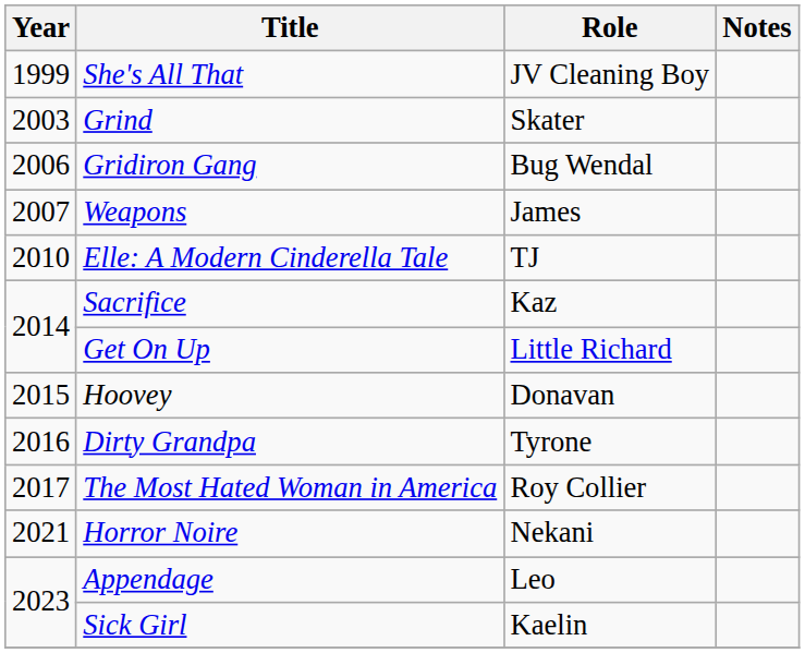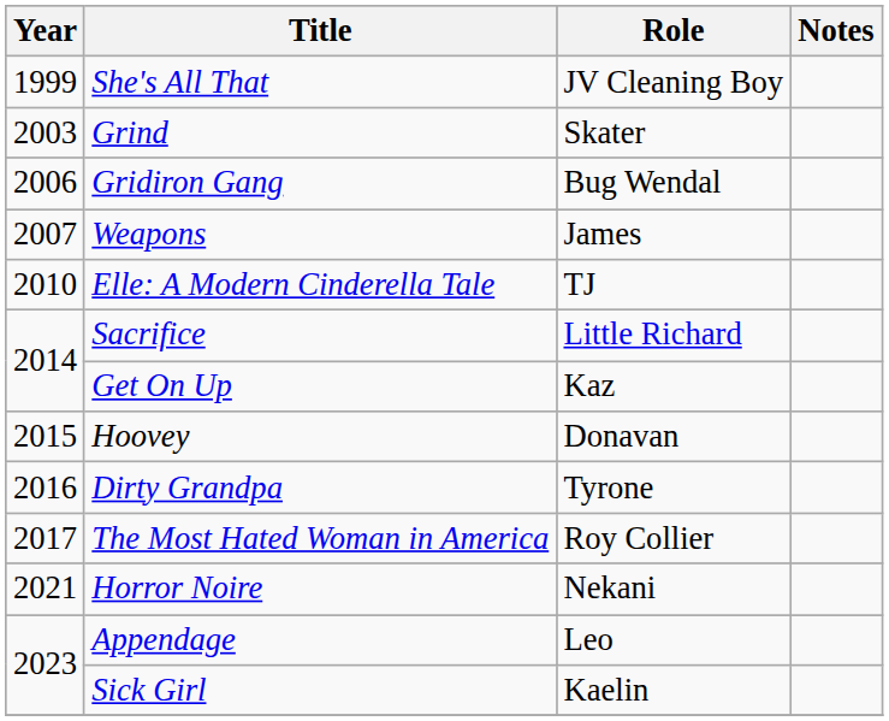Sacrifice | Role: Kaz -> Little Richard
Get On Up | Role: Little Richard -> Kaz
